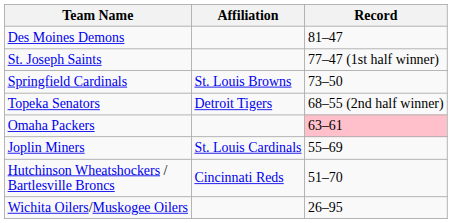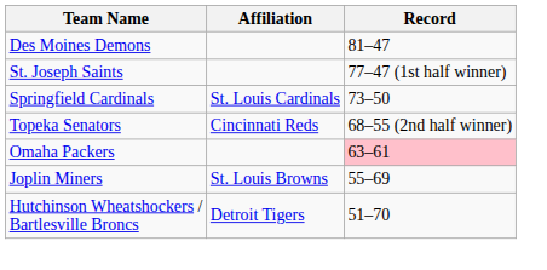Springfield Cardinals | Affiliation: St. Louis Browns -> St. Louis Cardinals
Topeka Senators | Affiliation: Detroit Tigers -> Cincinnati Reds
Joplin Miners | Affiliation: St. Louis Cardinals -> St. Louis Browns
Hutchinson Wheatshockers / Bartlesville Broncs | Affiliation: Cincinnati Reds -> Detroit Tigers
- row: Wichita Oilers/Muskogee Oilers | 26–95
